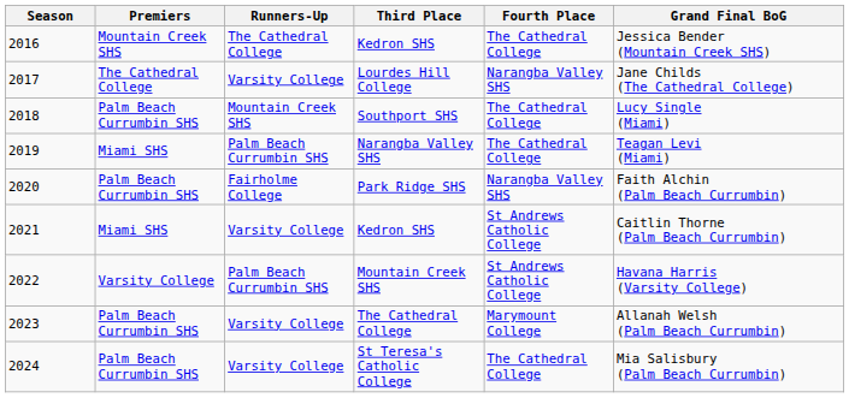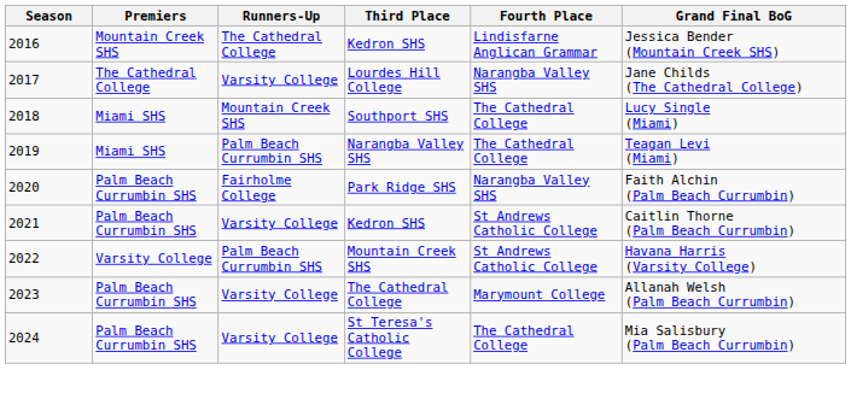2016 | Fourth Place: The Cathedral College -> Lindisfarne Anglican Grammar
2018 | Premiers: Palm Beach Currumbin SHS -> Miami SHS
2021 | Premiers: Miami SHS -> Palm Beach Currumbin SHS
